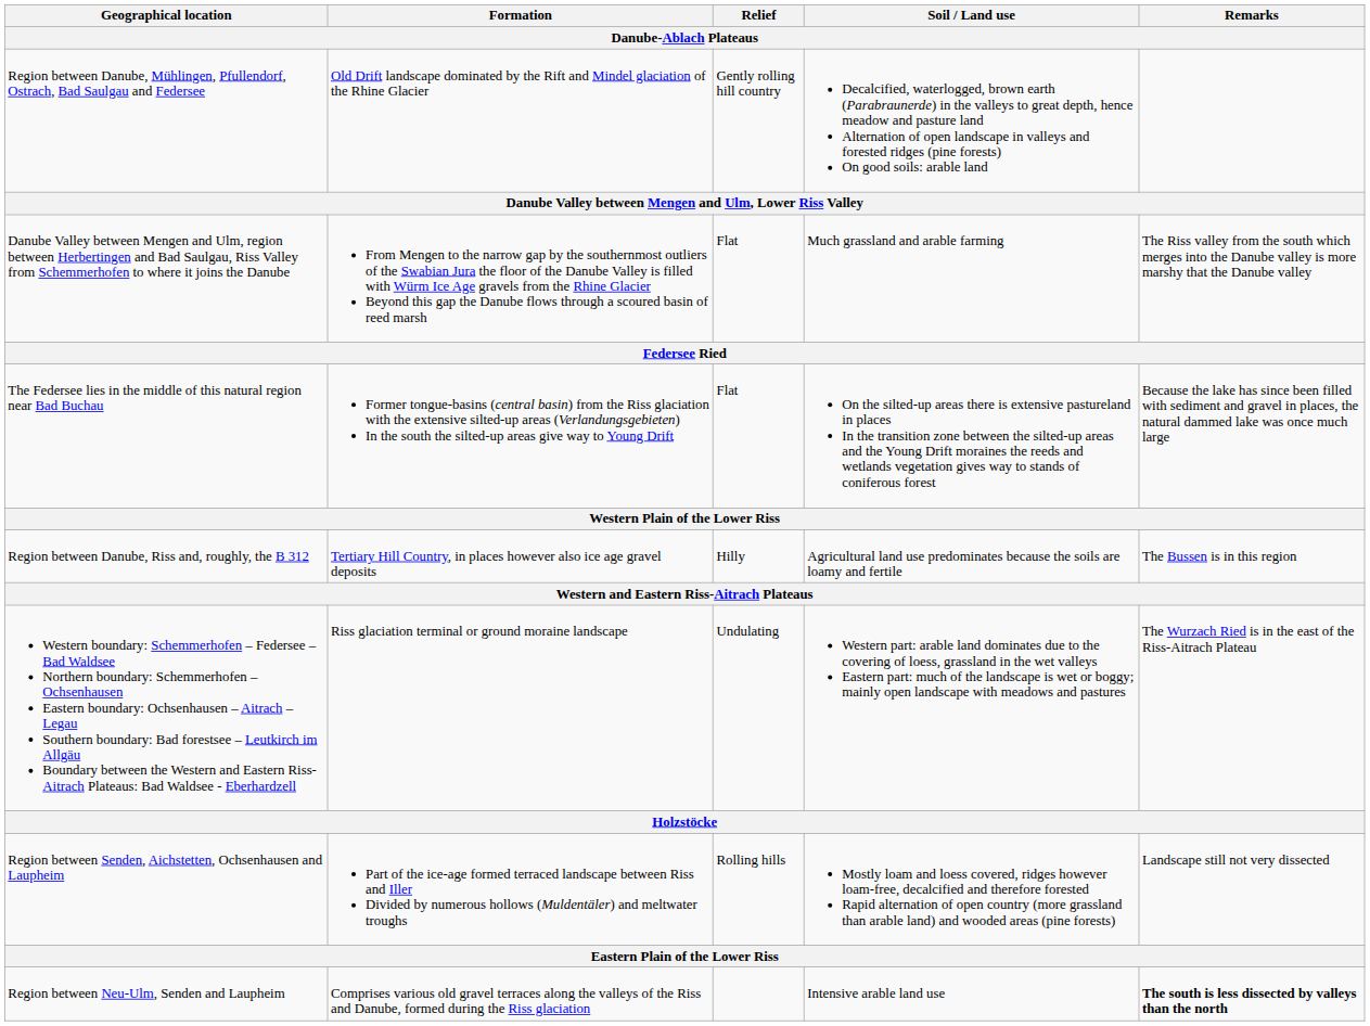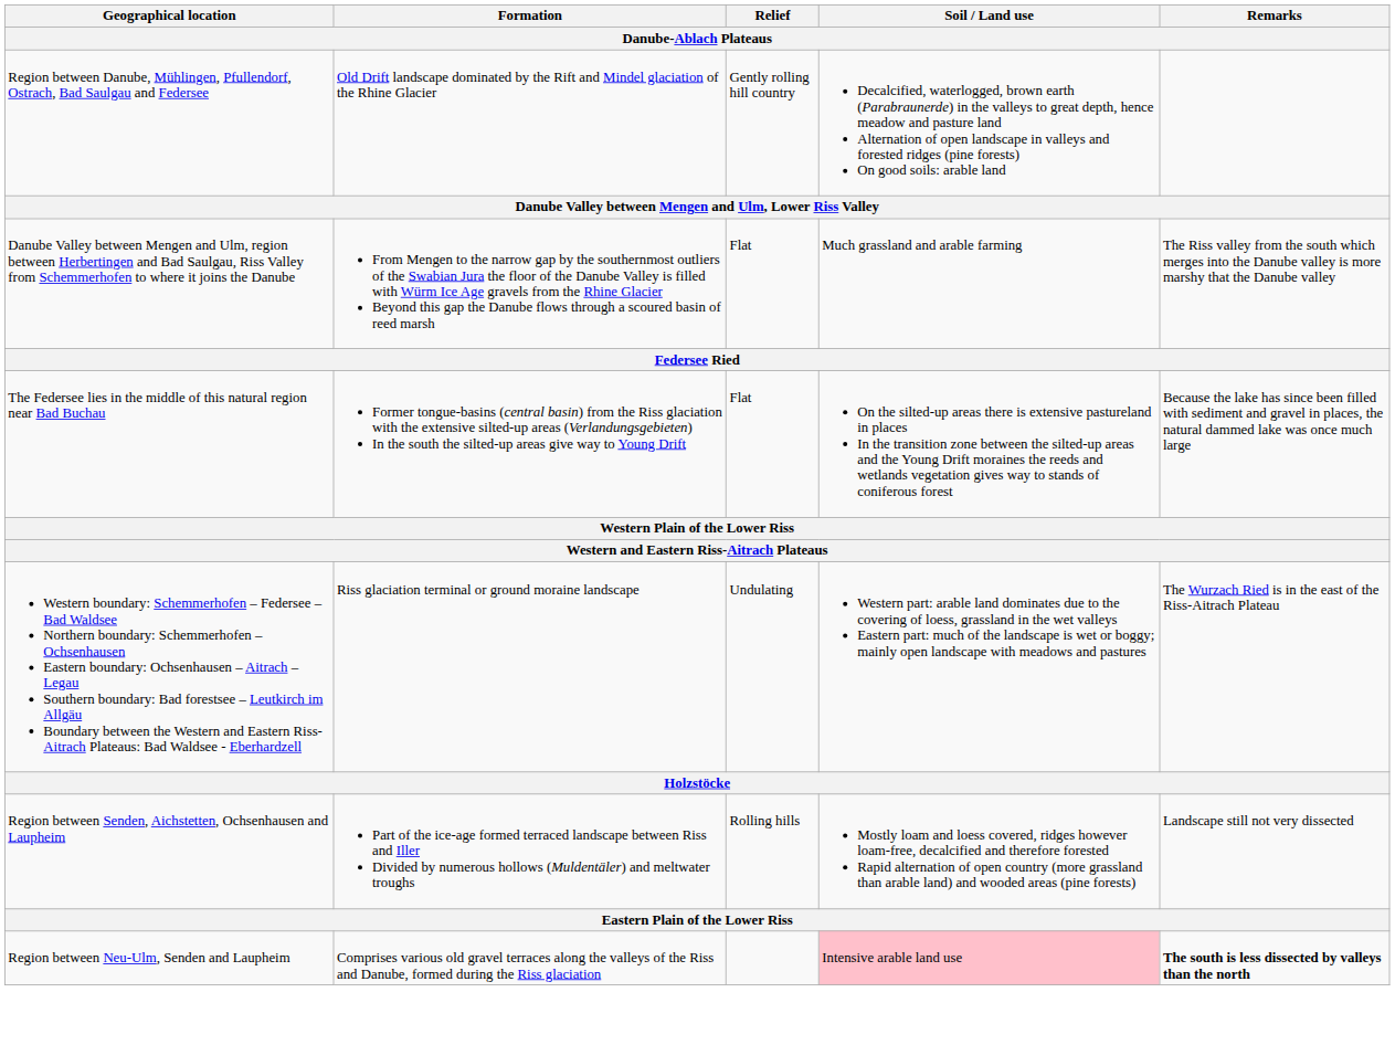- row: Region between Danube, Riss and, roughly, the B 312 | Tertiary Hill Country, in places however also ice age gravel deposits | Hilly | Agricultural land use predominates because the soils are loamy and fertile | The Bussen is in this region
Region between Neu-Ulm, Senden and Laupheim | Soil / Land use: no background -> pink background
